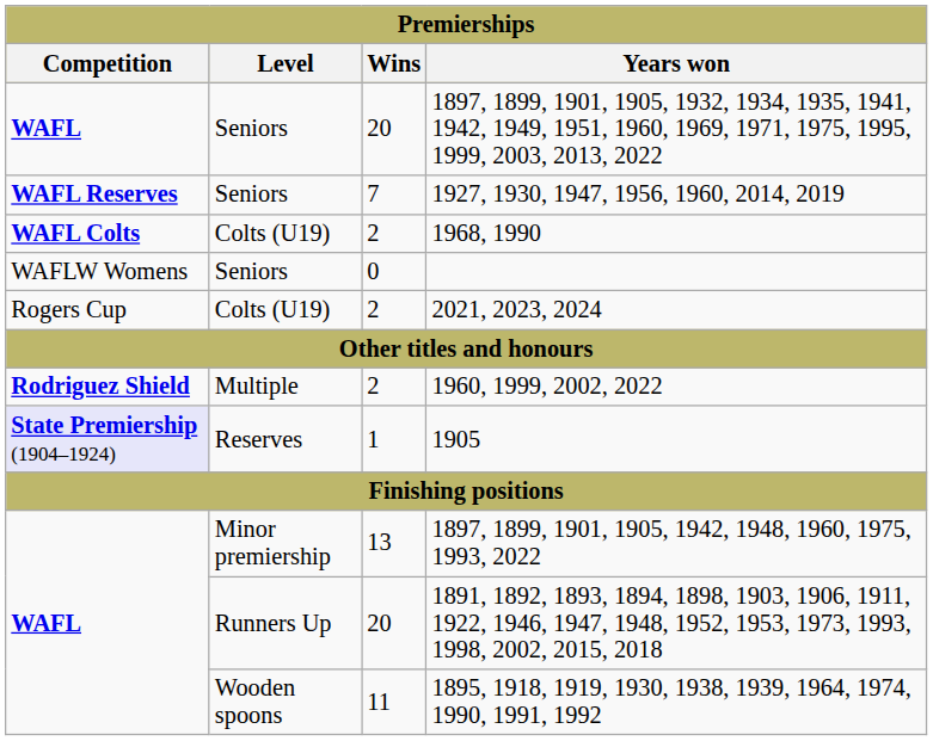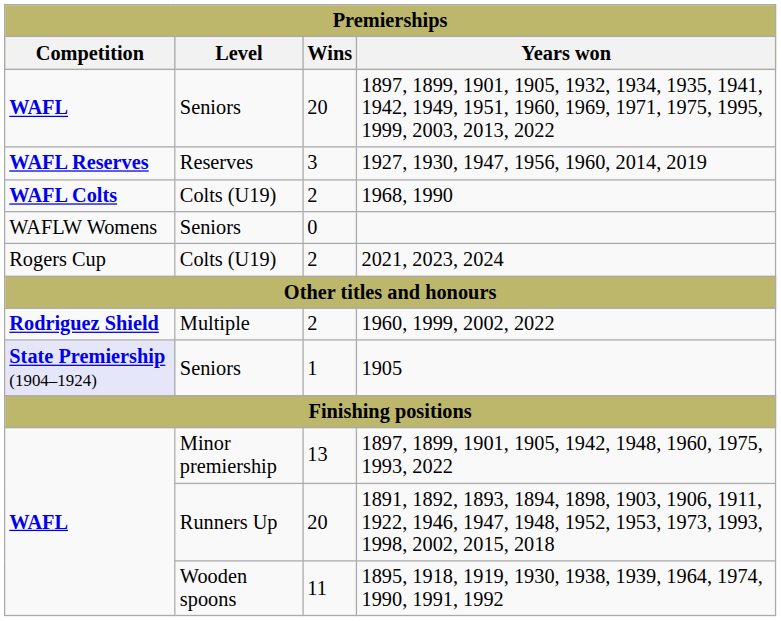1927, 1930, 1947, 1956, 1960, 2014, 2019 | Level: Seniors -> Reserves
1927, 1930, 1947, 1956, 1960, 2014, 2019 | Wins: 7 -> 3
1905 | Level: Reserves -> Seniors
